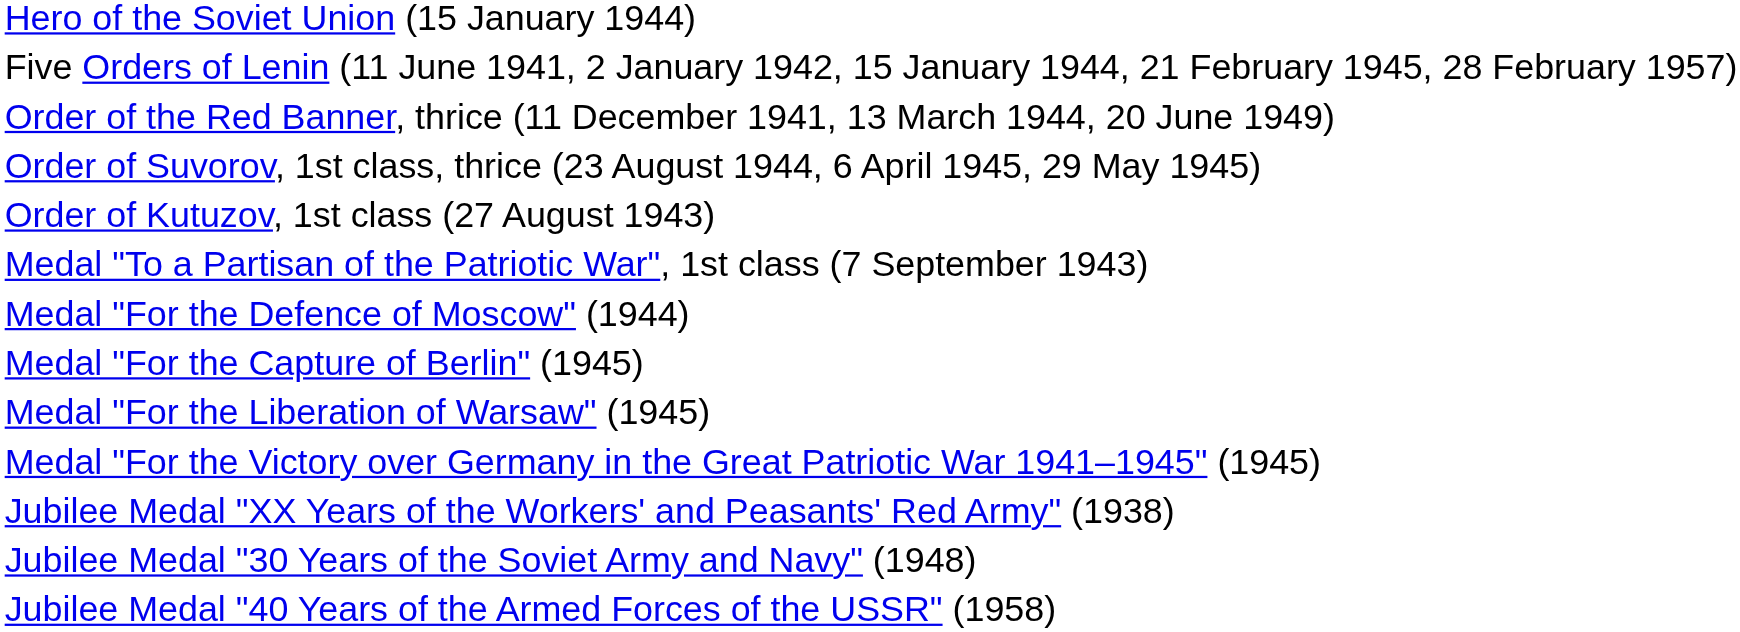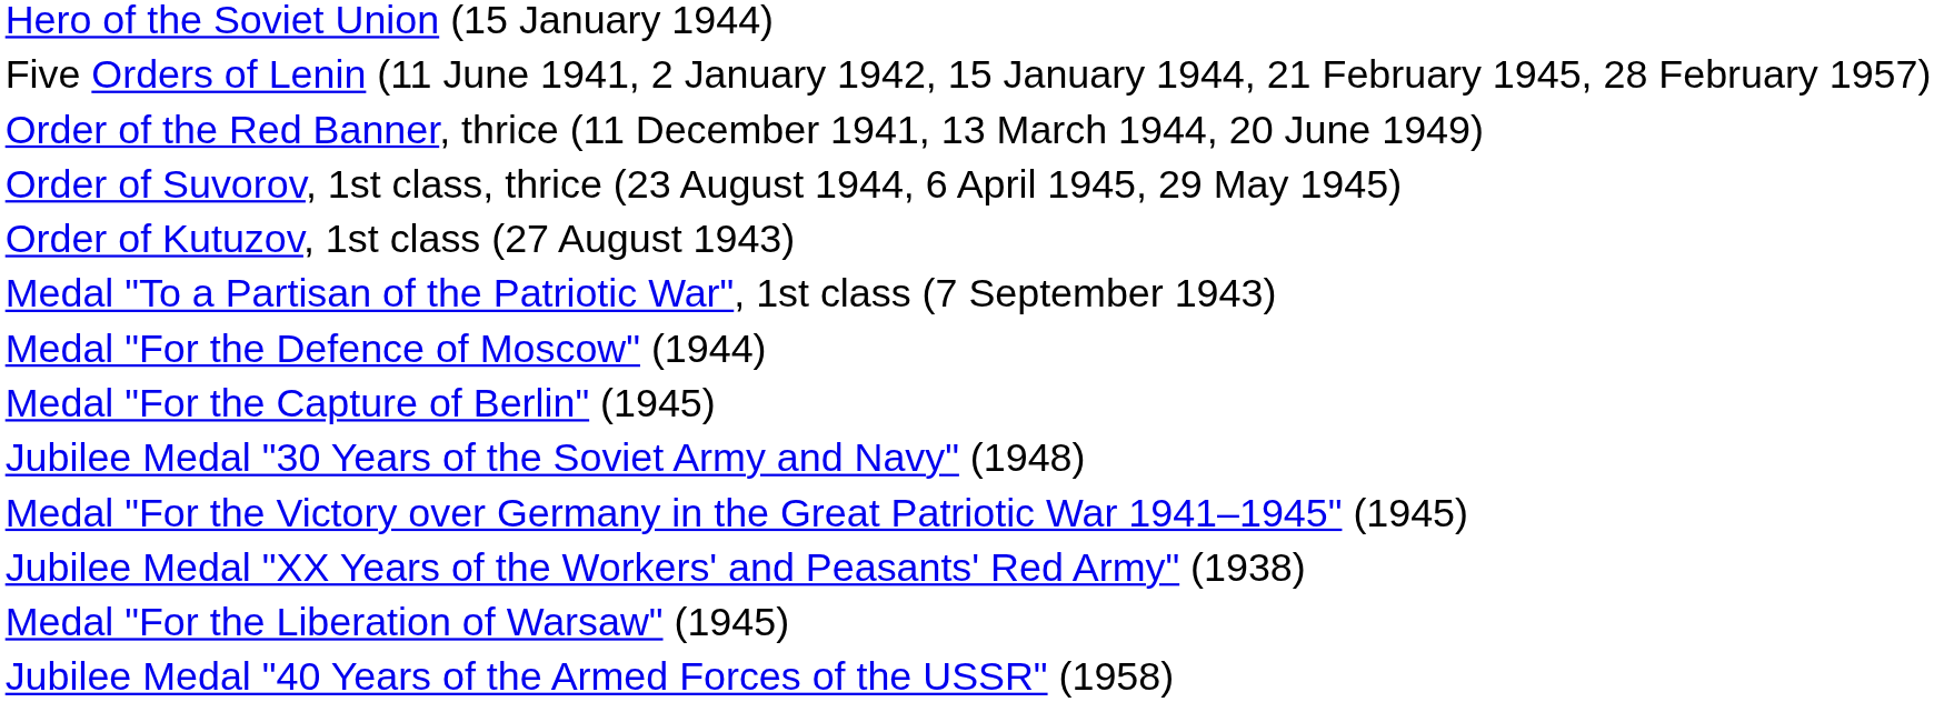rows swapped: Medal "For the Liberation of Warsaw" (1945) <-> Jubilee Medal "30 Years of the Soviet Army and Navy" (1948)
